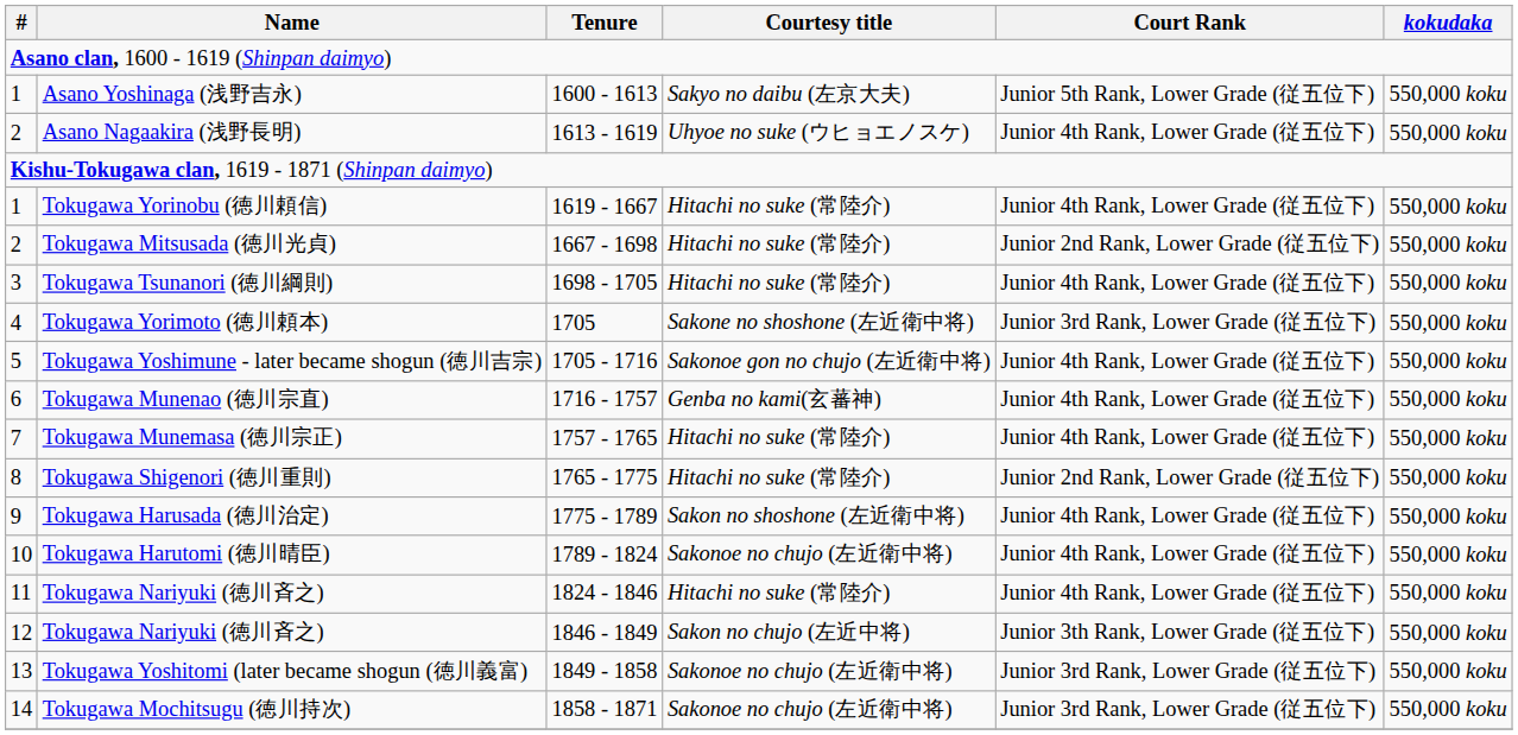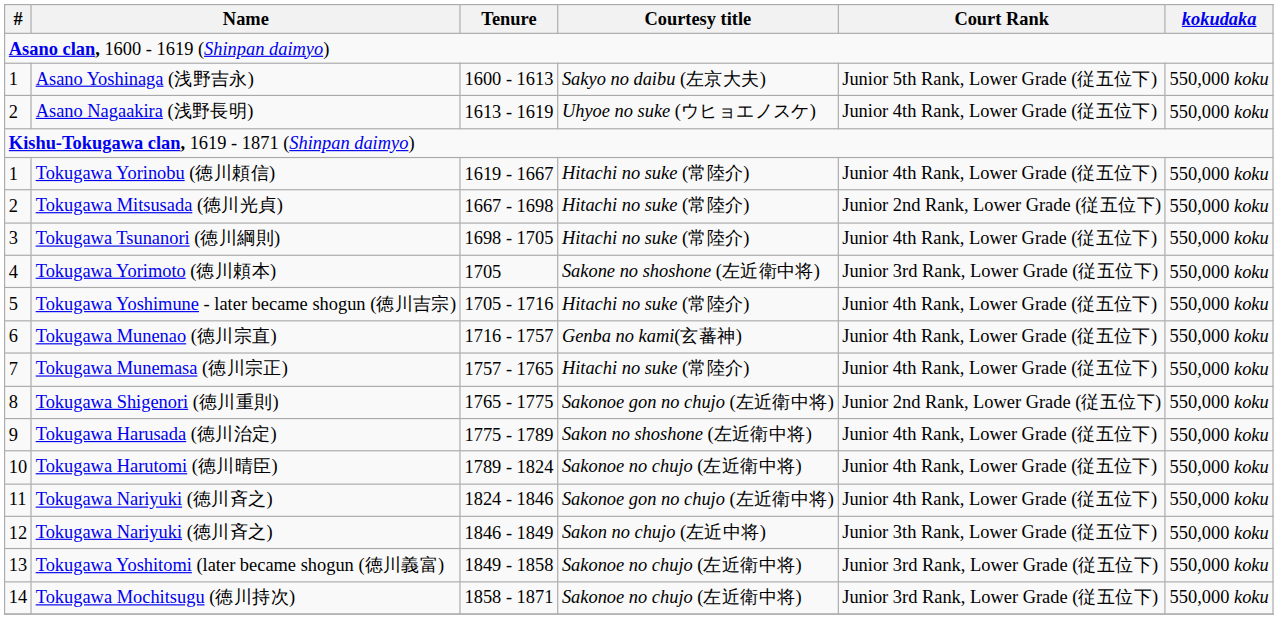Tokugawa Yoshimune - later became shogun (徳川吉宗) | Courtesy title: Sakonoe gon no chujo (左近衛中将) -> Hitachi no suke (常陸介)
Tokugawa Shigenori (徳川重則) | Courtesy title: Hitachi no suke (常陸介) -> Sakonoe gon no chujo (左近衛中将)
Tokugawa Nariyuki (徳川斉之) / 1824 - 1846 | Courtesy title: Hitachi no suke (常陸介) -> Sakonoe gon no chujo (左近衛中将)
